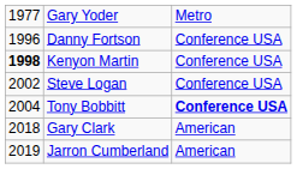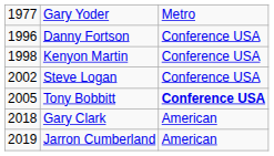Kenyon Martin | column 1: bold -> normal
Tony Bobbitt | column 1: 2004 -> 2005
